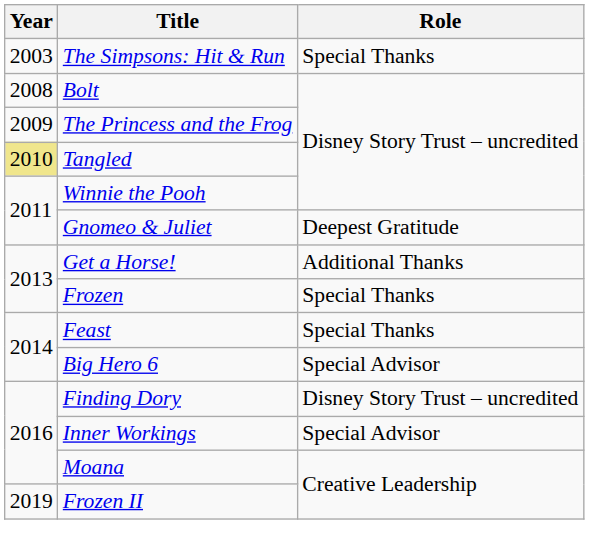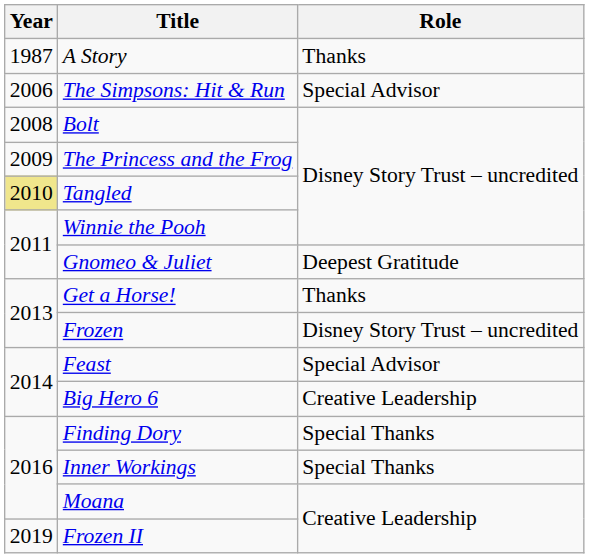+ row: 1987 | A Story | Thanks
The Simpsons: Hit & Run | Year: 2003 -> 2006
The Simpsons: Hit & Run | Role: Special Thanks -> Special Advisor
Get a Horse! | Role: Additional Thanks -> Thanks
Frozen | Role: Special Thanks -> Disney Story Trust – uncredited
Feast | Role: Special Thanks -> Special Advisor
Big Hero 6 | Role: Special Advisor -> Creative Leadership
Finding Dory | Role: Disney Story Trust – uncredited -> Special Thanks
Inner Workings | Role: Special Advisor -> Special Thanks
